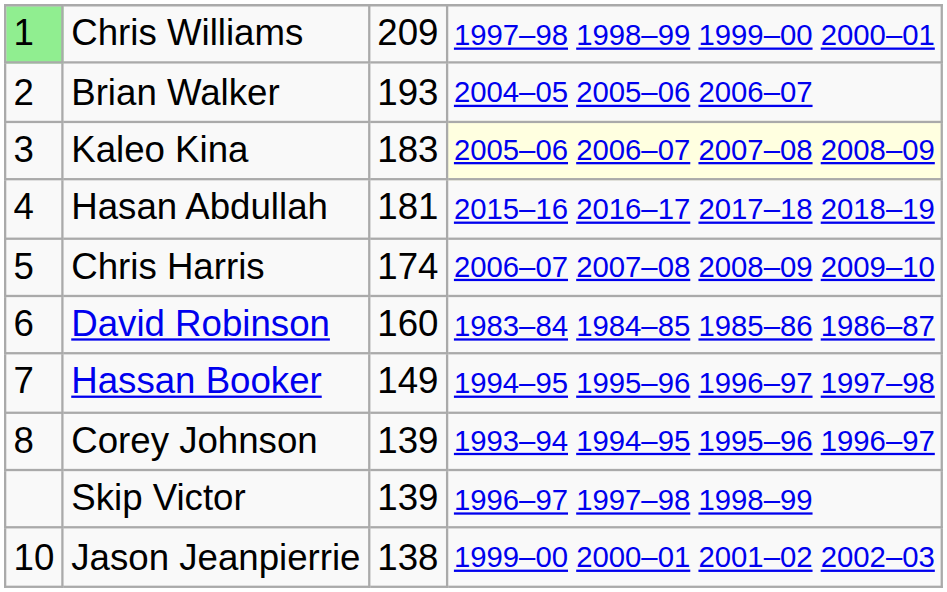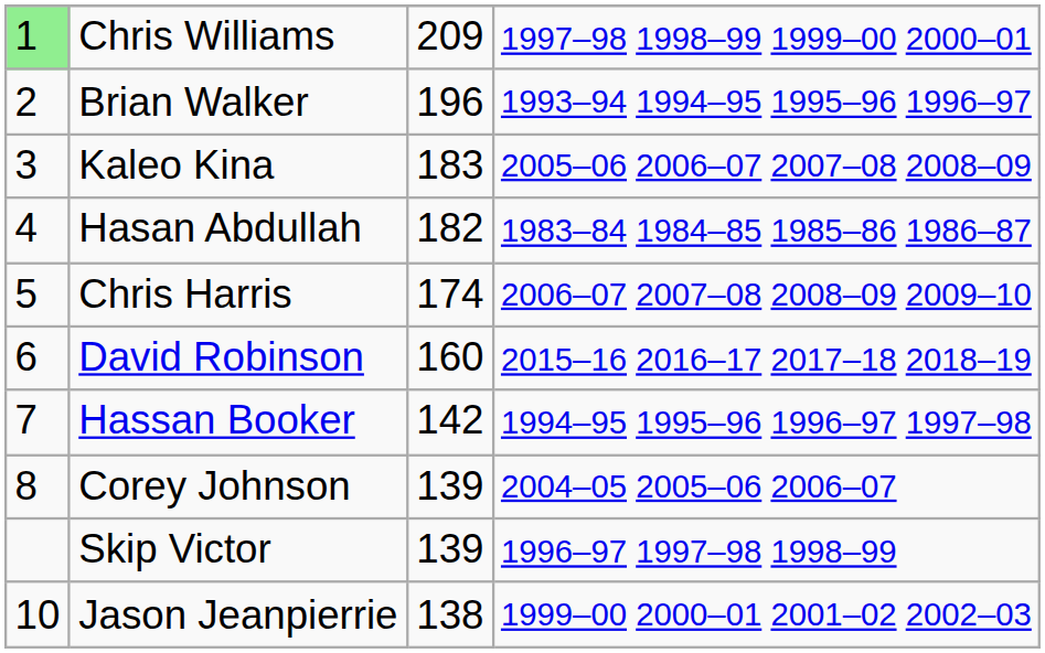Brian Walker | column 3: 193 -> 196
Brian Walker | column 4: 2004–05 2005–06 2006–07 -> 1993–94 1994–95 1995–96 1996–97
Kaleo Kina | column 4: lightyellow background -> no background
Hasan Abdullah | column 3: 181 -> 182
Hasan Abdullah | column 4: 2015–16 2016–17 2017–18 2018–19 -> 1983–84 1984–85 1985–86 1986–87
David Robinson | column 4: 1983–84 1984–85 1985–86 1986–87 -> 2015–16 2016–17 2017–18 2018–19
Hassan Booker | column 3: 149 -> 142
Corey Johnson | column 4: 1993–94 1994–95 1995–96 1996–97 -> 2004–05 2005–06 2006–07
